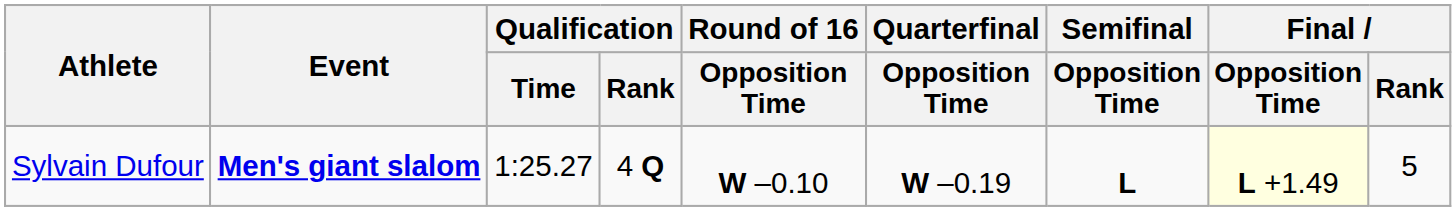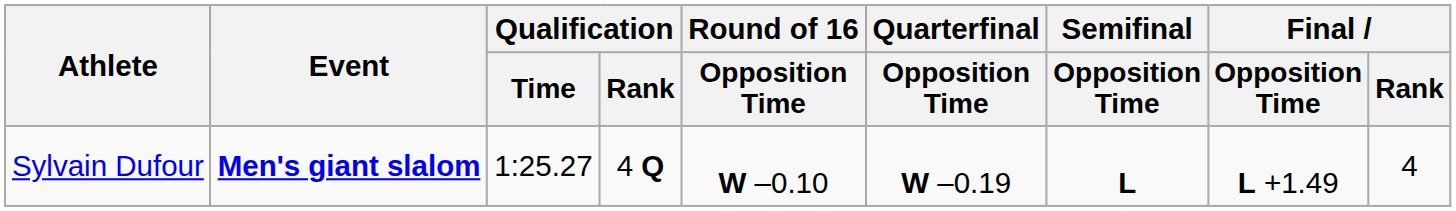Sylvain Dufour | Final / Opposition Time: lightyellow background -> no background
Sylvain Dufour | Final / Rank: 5 -> 4
